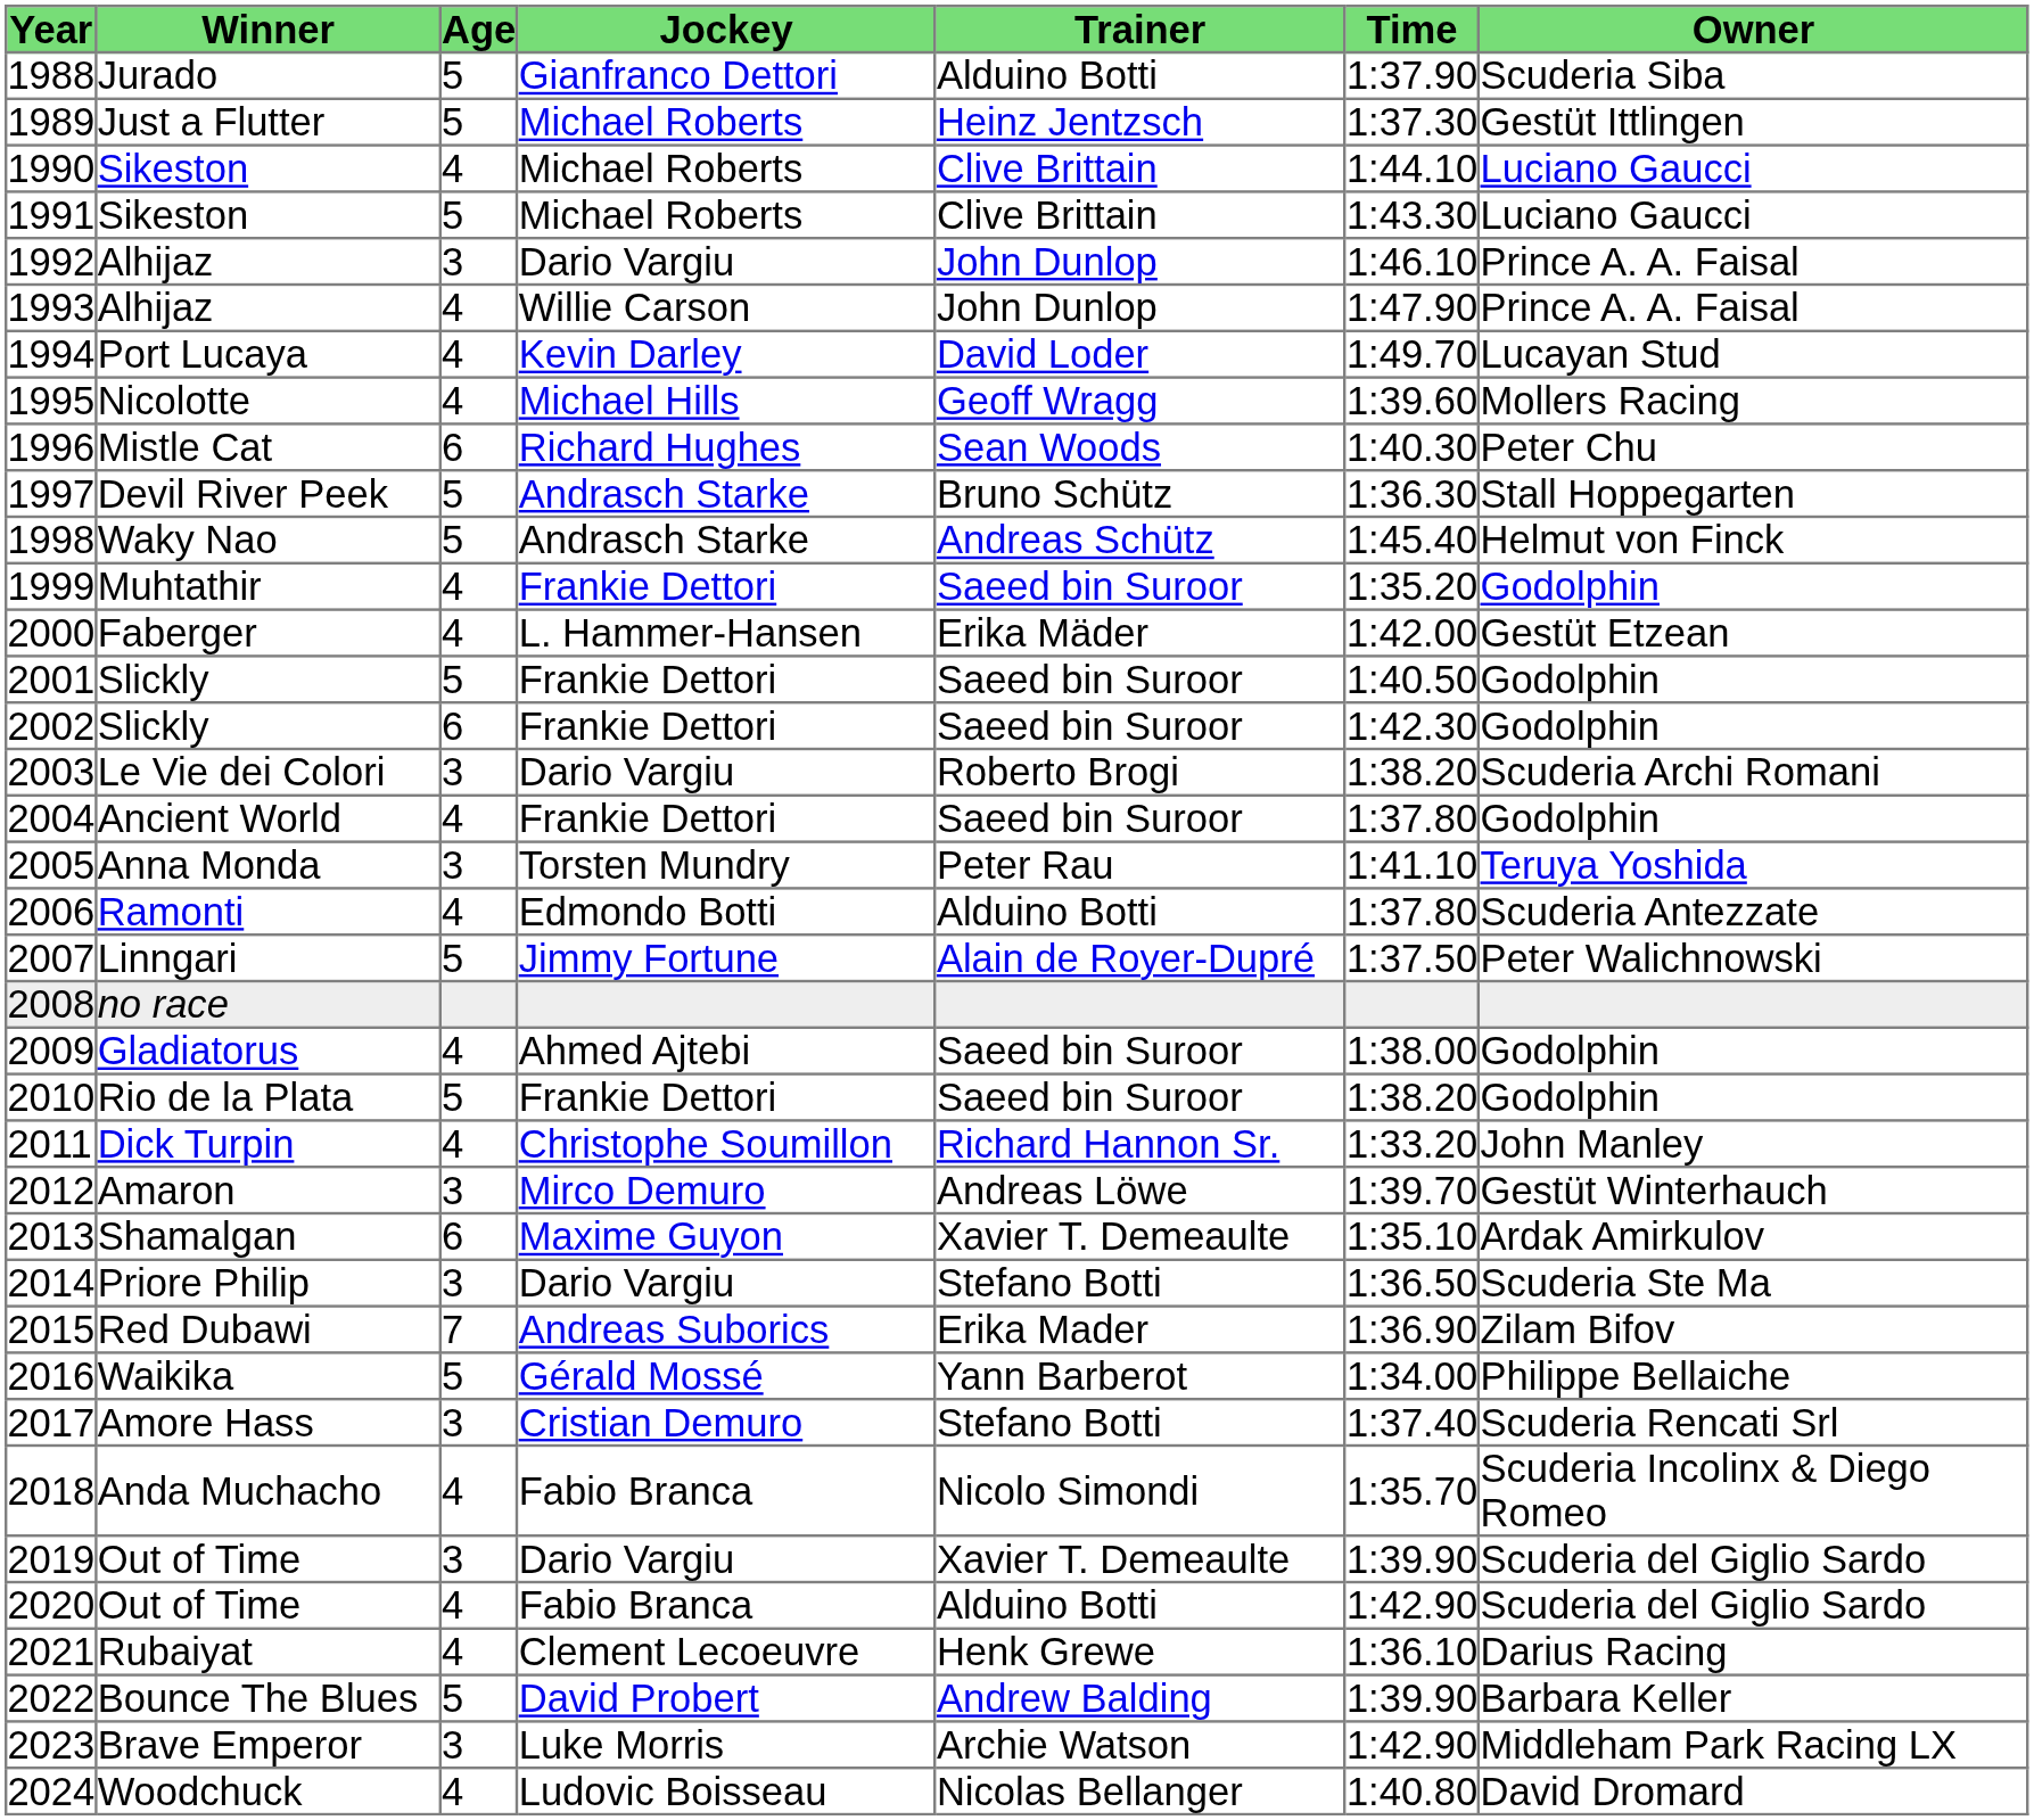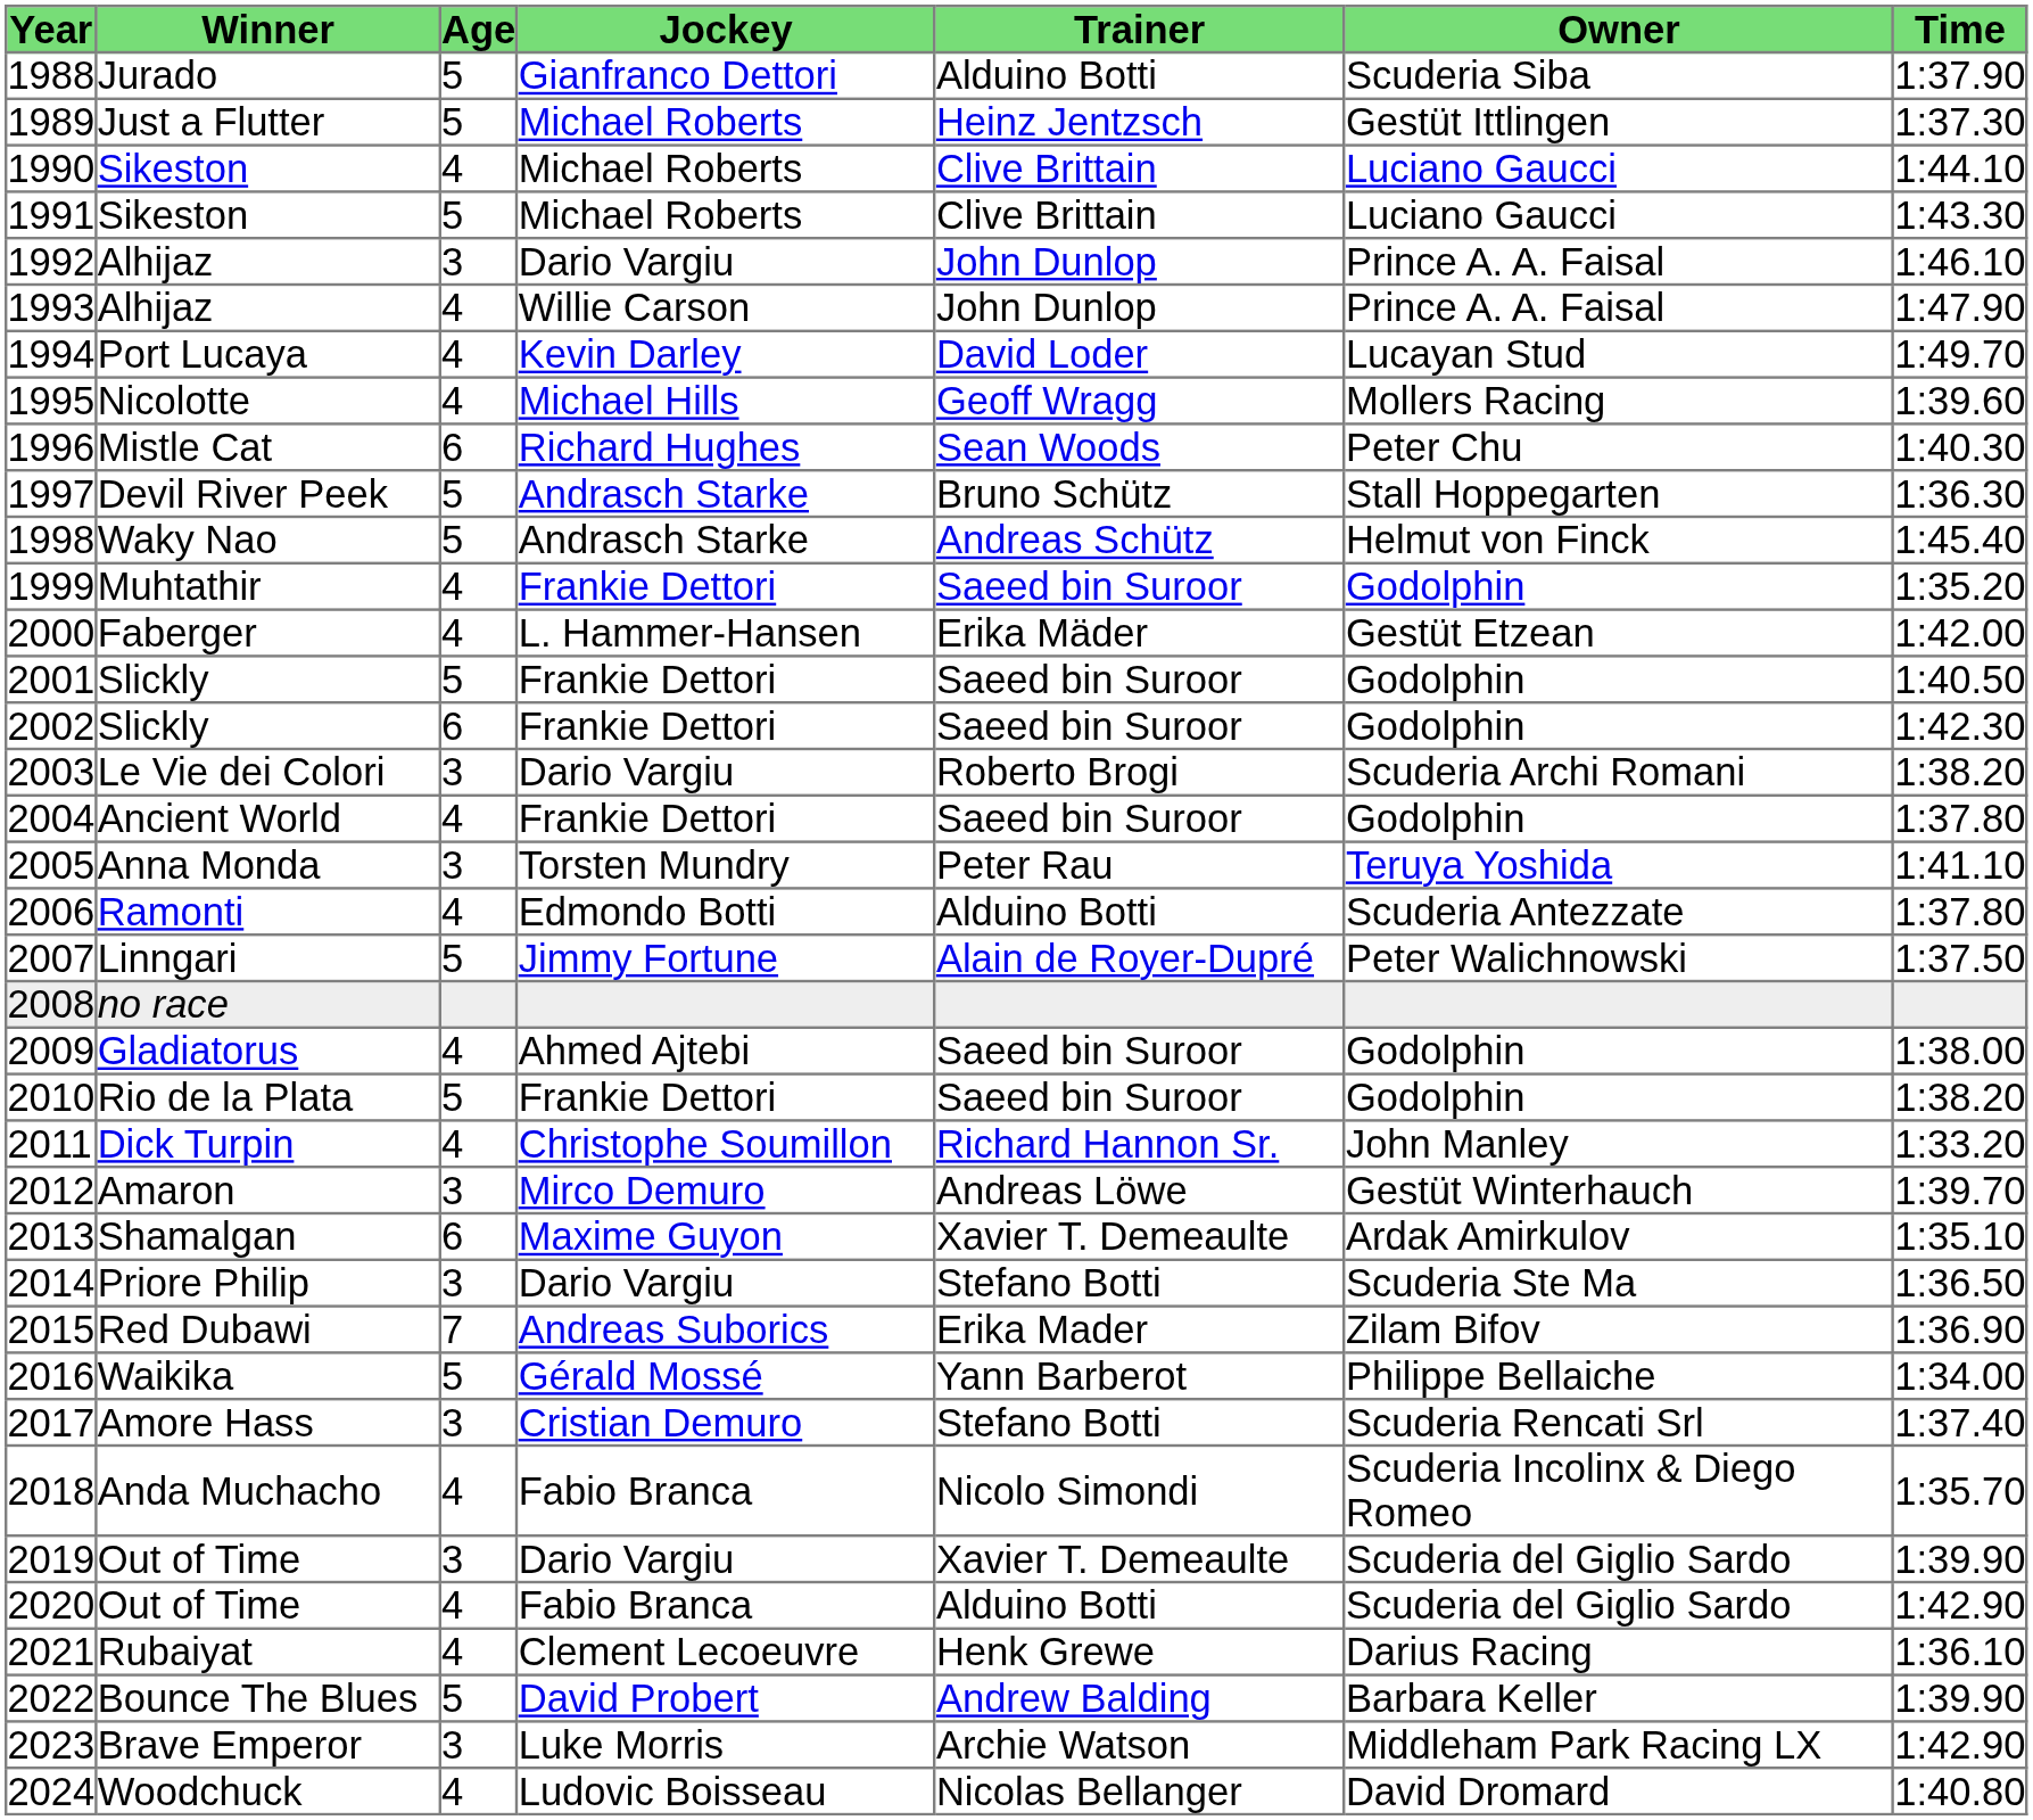columns swapped: Owner <-> Time
